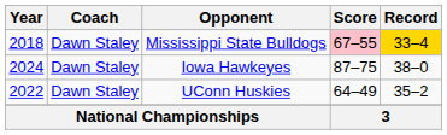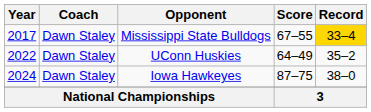Mississippi State Bulldogs | Year: 2018 -> 2017
Mississippi State Bulldogs | Score: pink background -> no background
rows swapped: UConn Huskies <-> Iowa Hawkeyes
